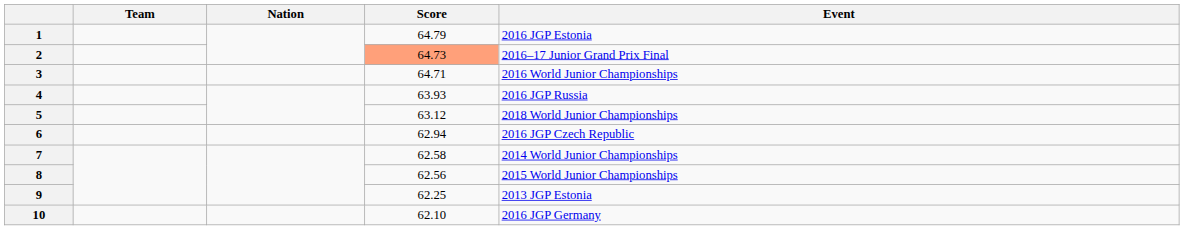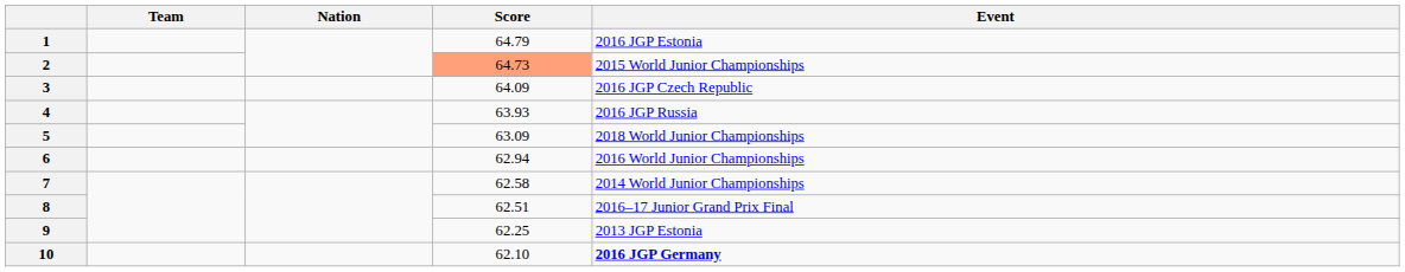2 | Event: 2016–17 Junior Grand Prix Final -> 2015 World Junior Championships
3 | Score: 64.71 -> 64.09
3 | Event: 2016 World Junior Championships -> 2016 JGP Czech Republic
5 | Score: 63.12 -> 63.09
6 | Event: 2016 JGP Czech Republic -> 2016 World Junior Championships
8 | Score: 62.56 -> 62.51
8 | Event: 2015 World Junior Championships -> 2016–17 Junior Grand Prix Final
10 | Event: normal -> bold
